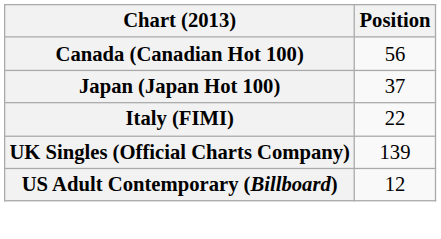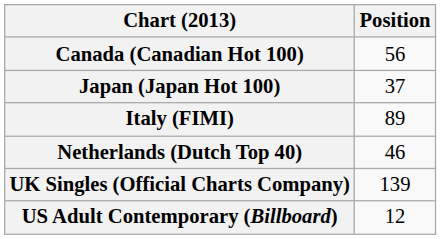Italy (FIMI) | Position: 22 -> 89
+ row: Netherlands (Dutch Top 40) | 46
